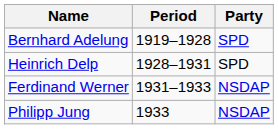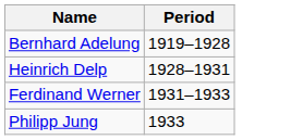- column: Party | SPD | SPD | NSDAP | NSDAP
